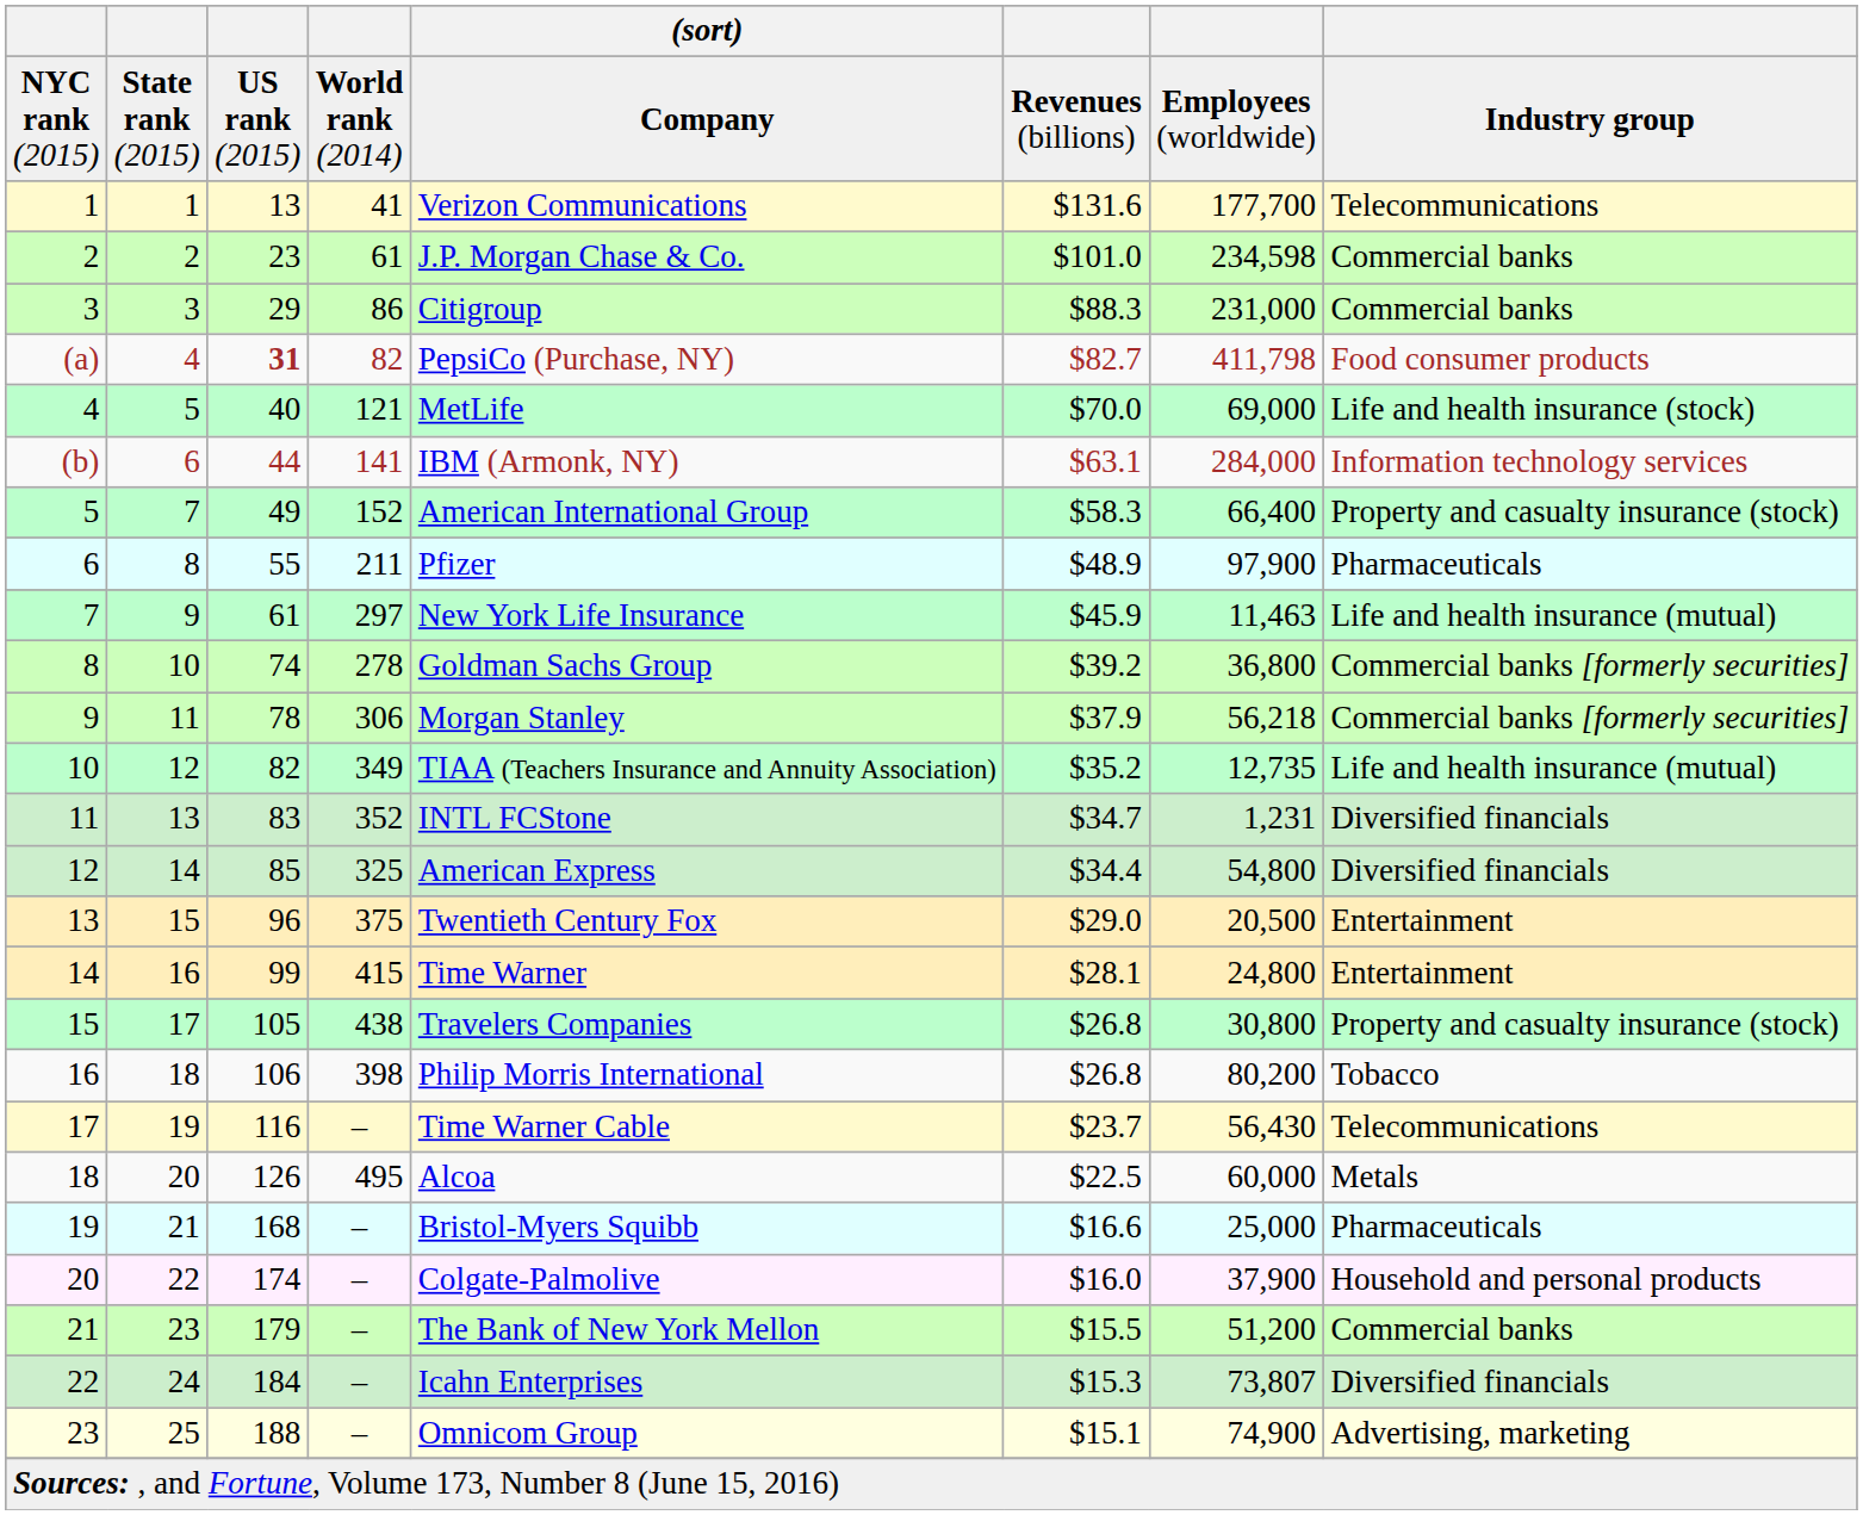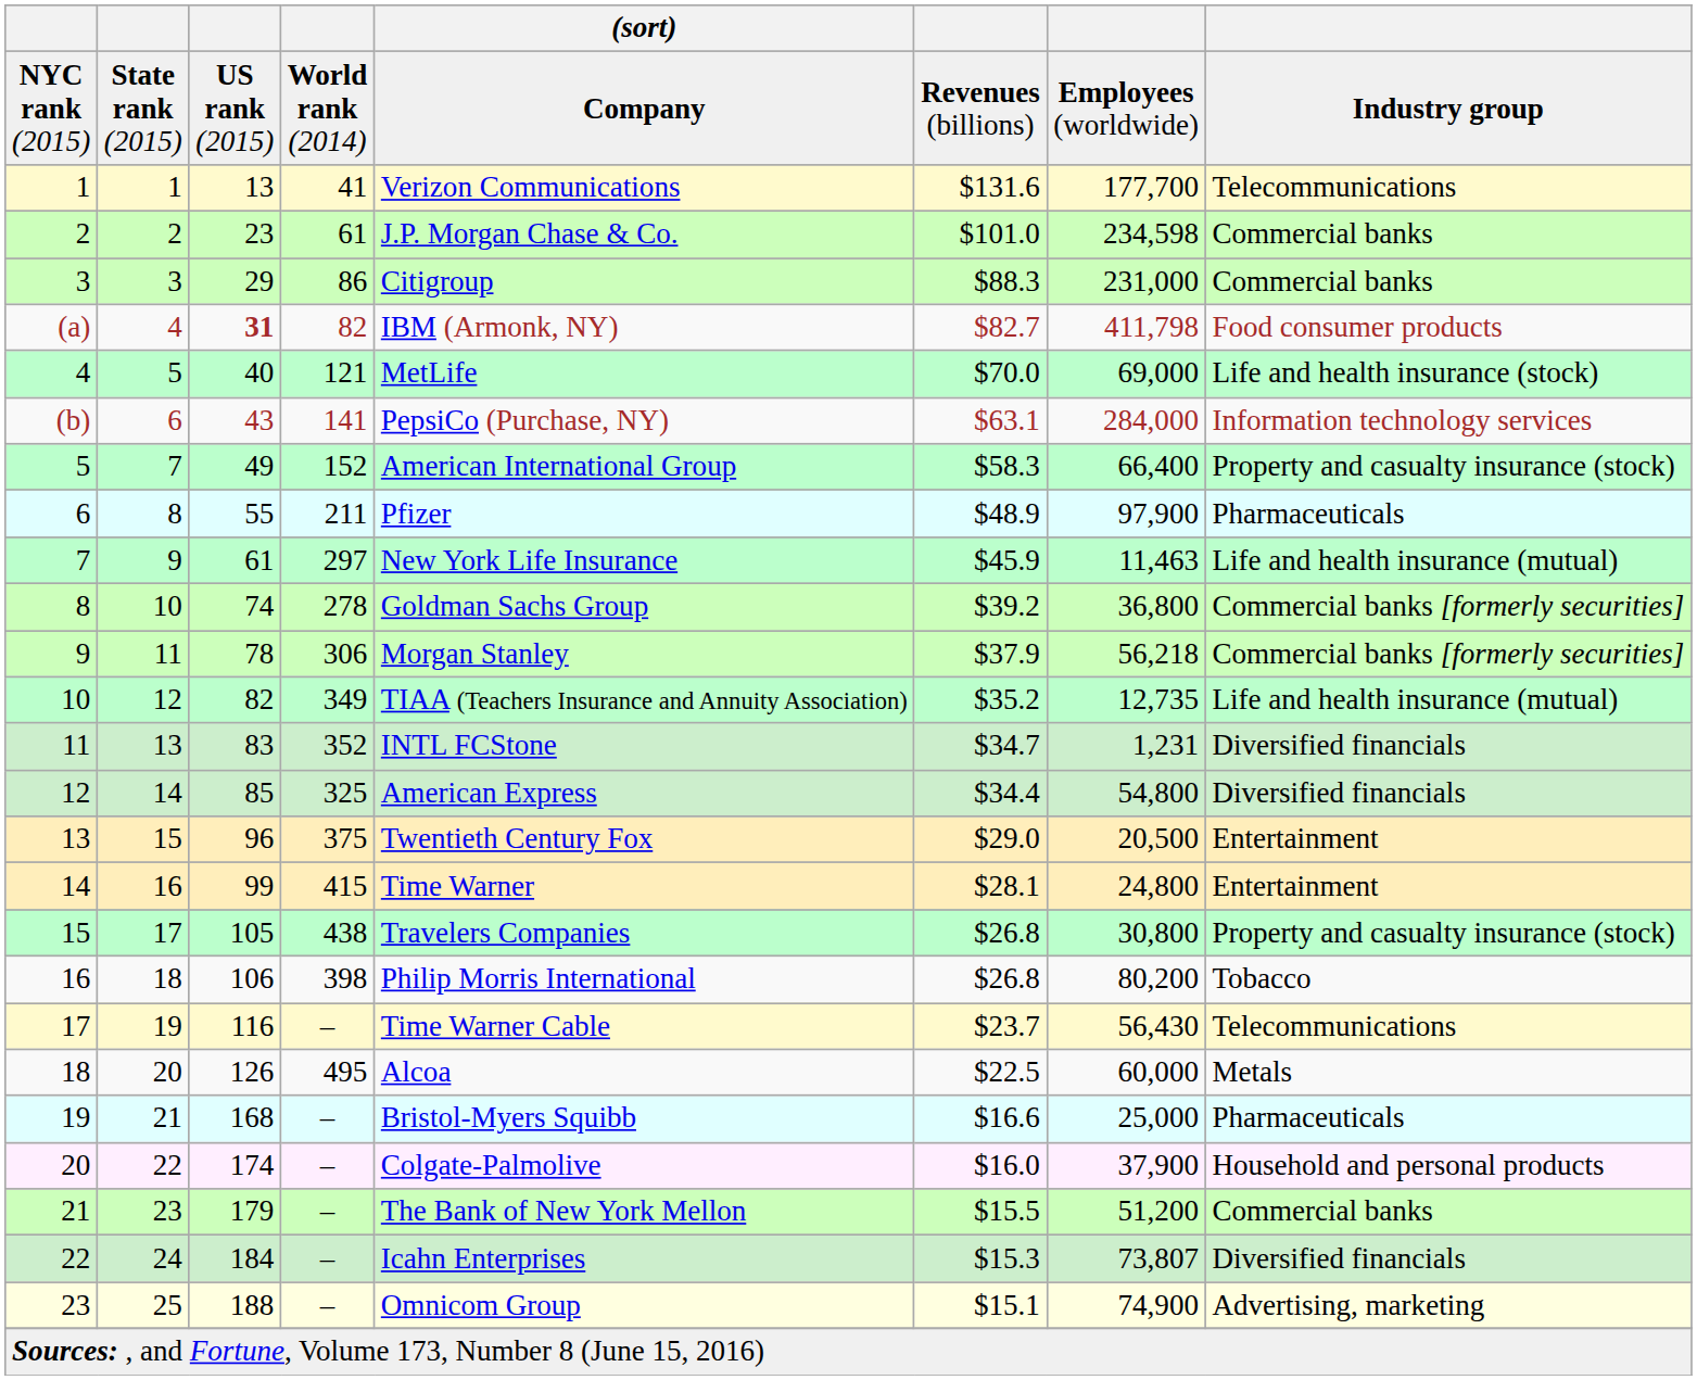(a) | (sort): PepsiCo (Purchase, NY) -> IBM (Armonk, NY)
(b) | column 3: 44 -> 43
(b) | (sort): IBM (Armonk, NY) -> PepsiCo (Purchase, NY)
